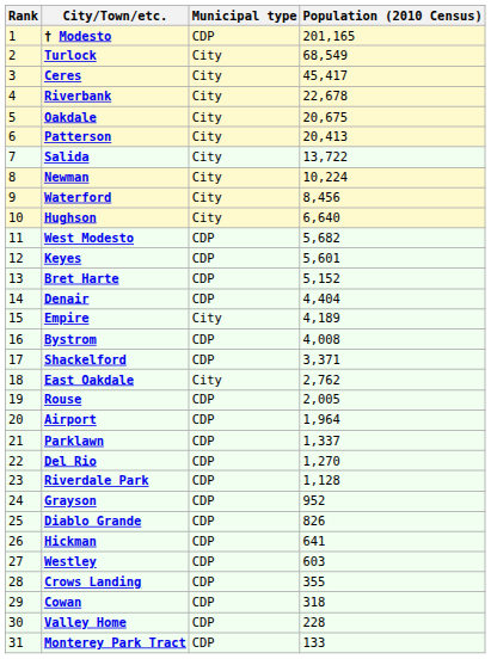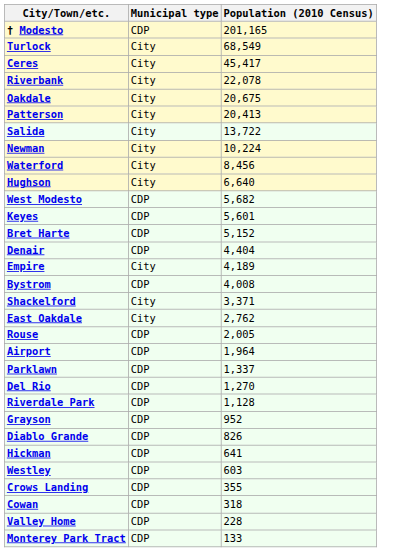- column: Rank | 1 | 2 | 3 | 4 | 5 | 6 | 7 | 8 | 9 | 10 | 11 | 12 | 13 | 14 | 15 | 16 | 17 | 18 | 19 | 20 | 21 | 22 | 23 | 24 | 25 | 26 | 27 | 28 | 29 | 30 | 31
Riverbank | Population (2010 Census): 22,678 -> 22,078
Shackelford | Municipal type: CDP -> City
